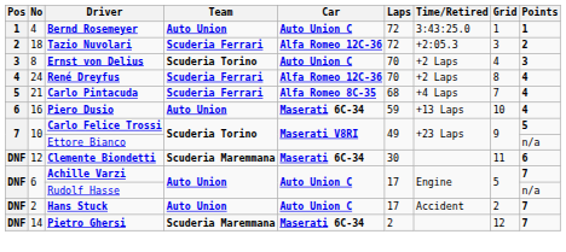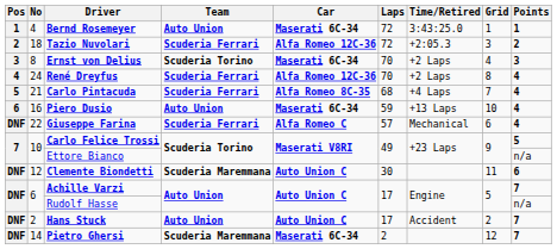Bernd Rosemeyer | Car: Auto Union C -> Maserati 6C-34
Ernst von Delius | Car: Auto Union C -> Maserati 6C-34
+ row: DNF | 22 | Giuseppe Farina | Scuderia Ferrari | Alfa Romeo C | 57 | Mechanical | 6 | 4
Clemente Biondetti | Car: Maserati 6C-34 -> Auto Union C
